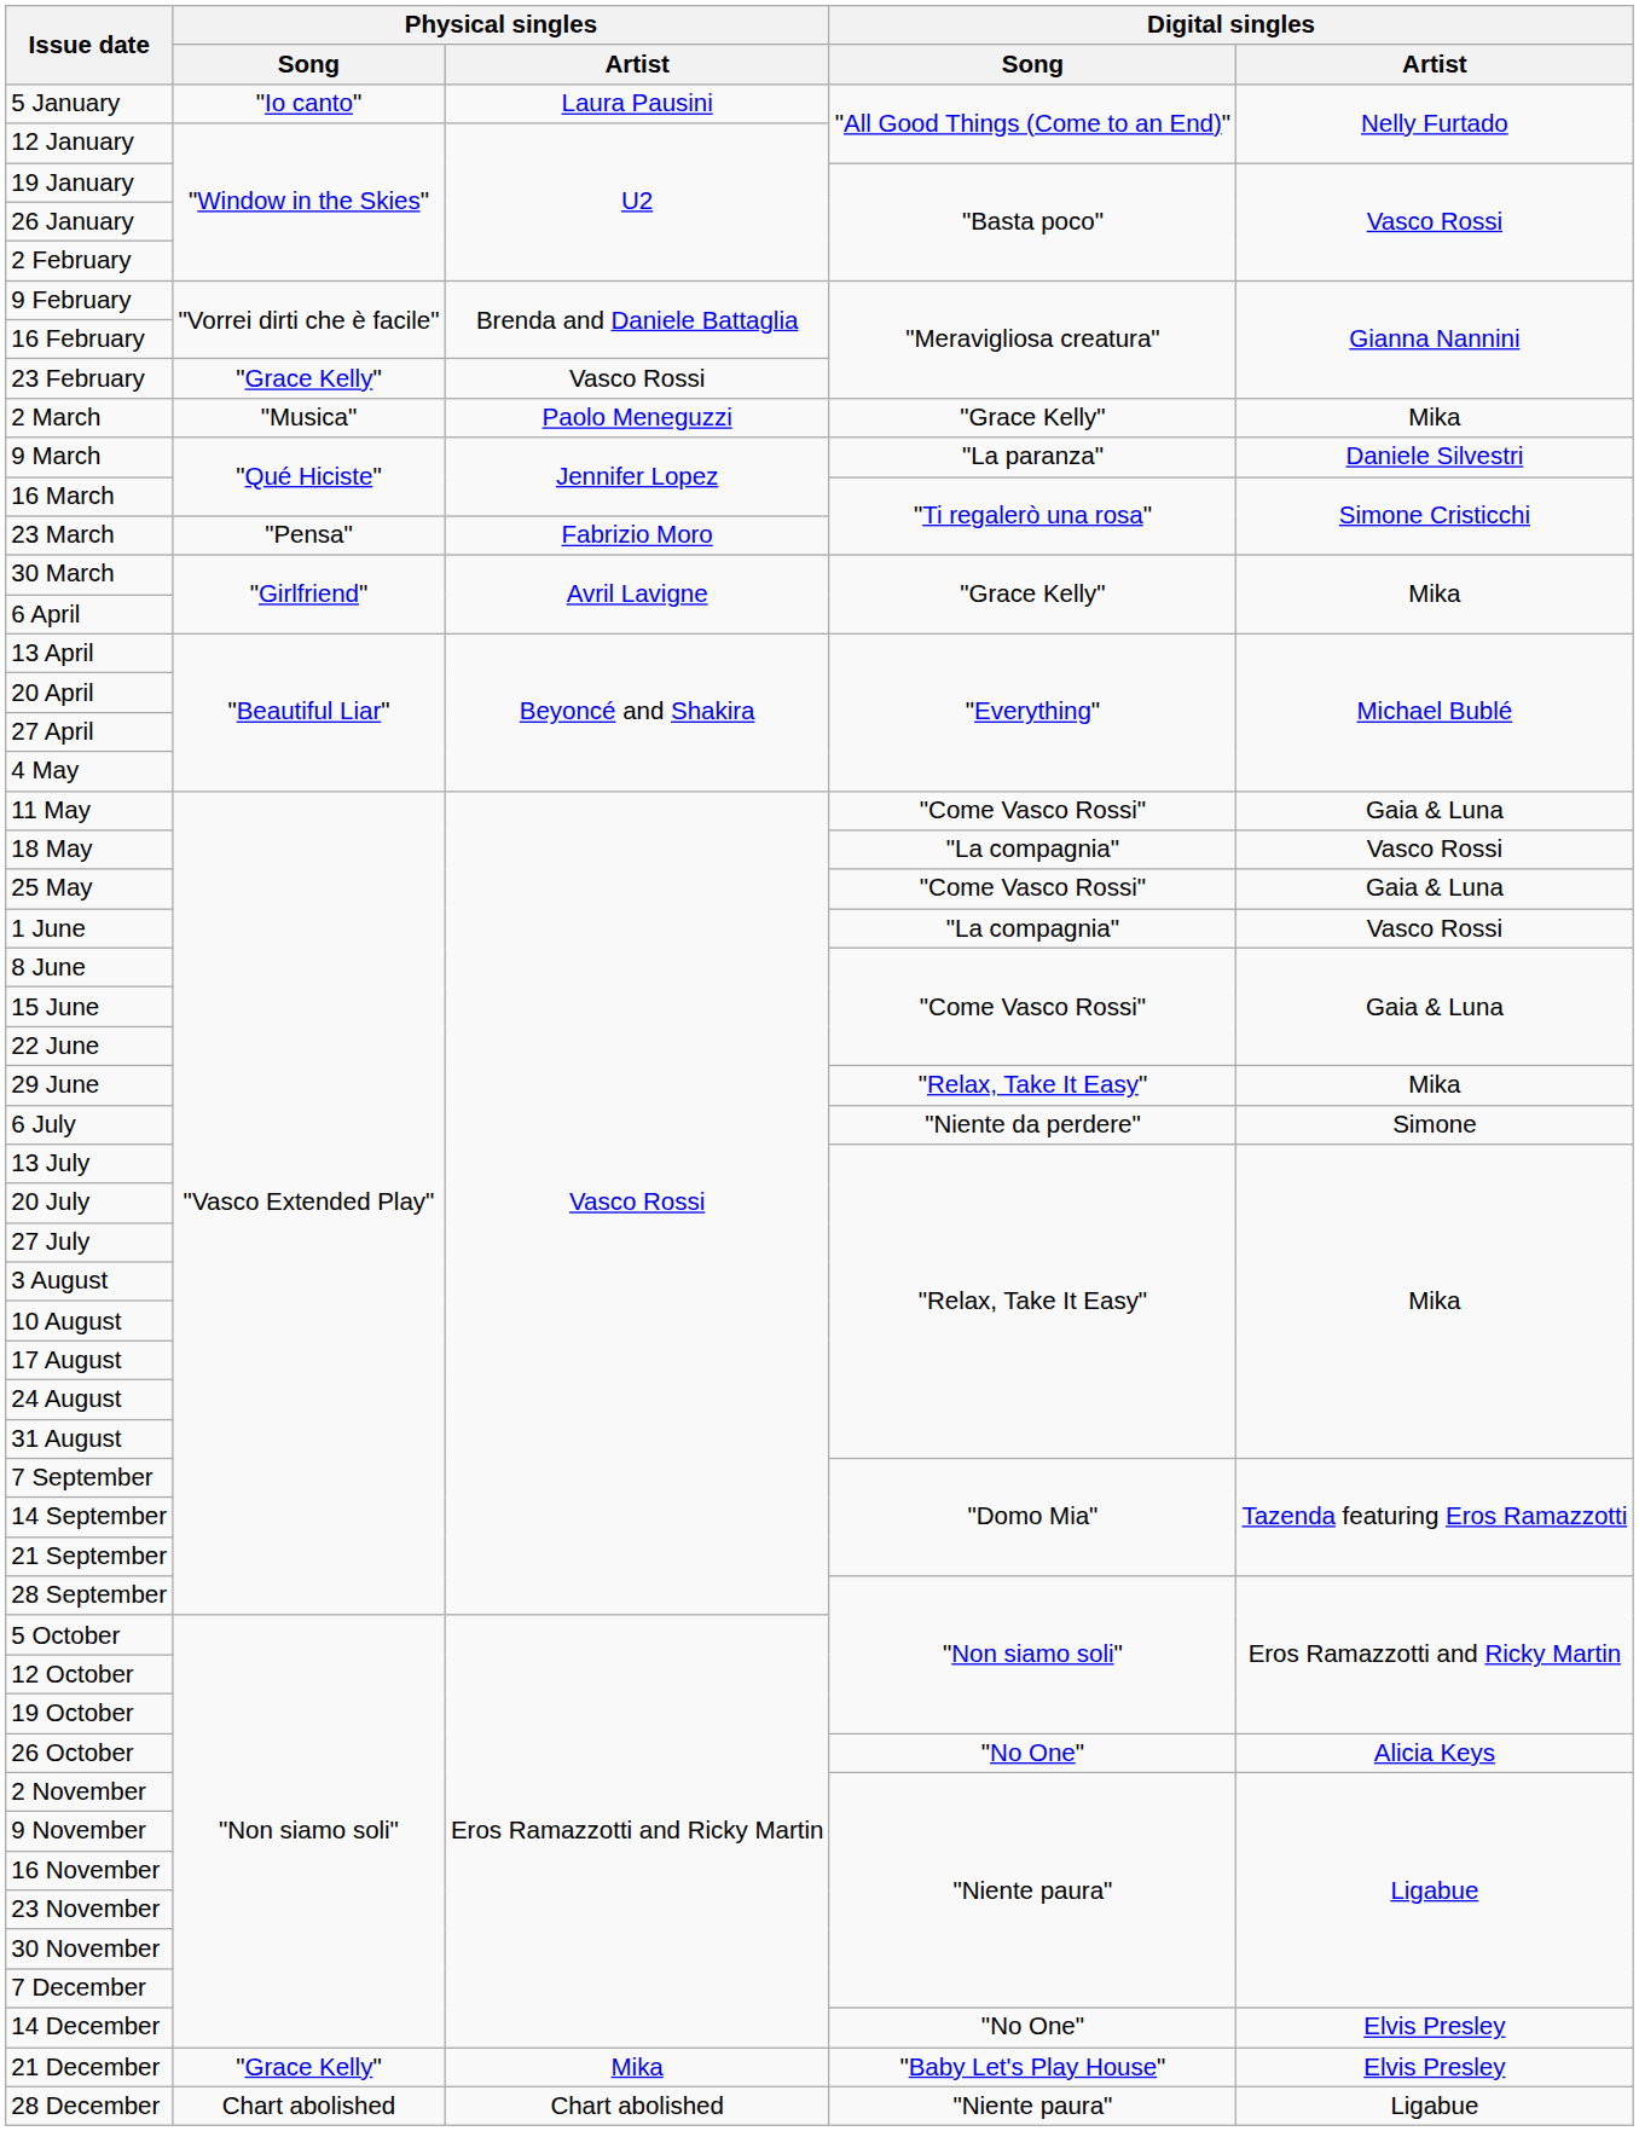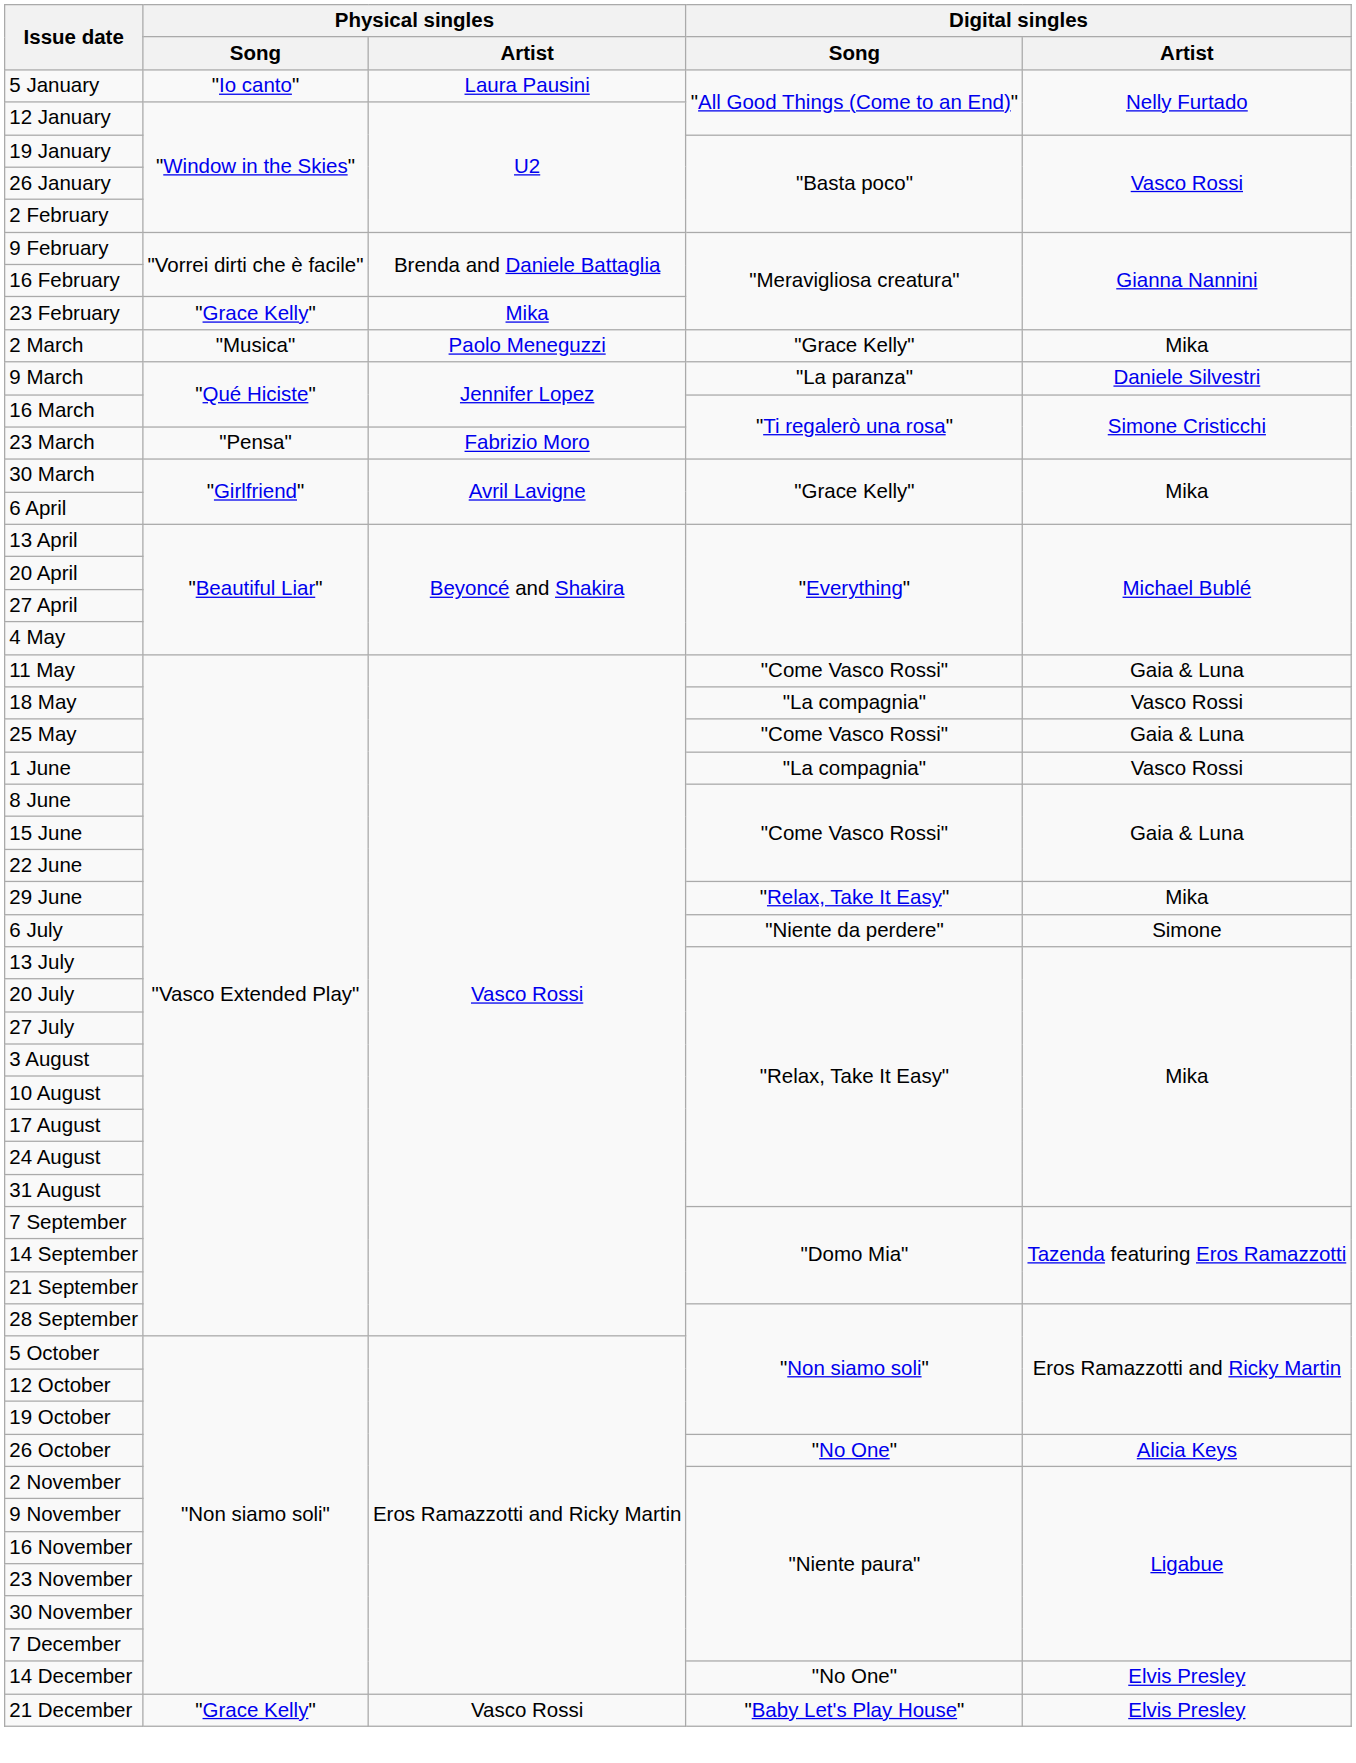23 February | Physical singles / Artist: Vasco Rossi -> Mika
21 December | Physical singles / Artist: Mika -> Vasco Rossi
- row: 28 December | Chart abolished | Chart abolished | "Niente paura" | Ligabue
